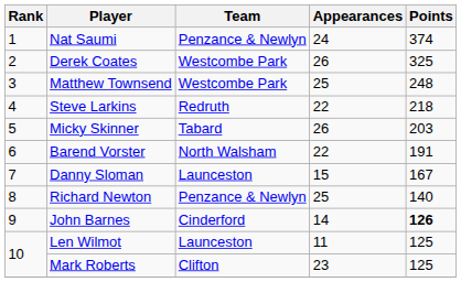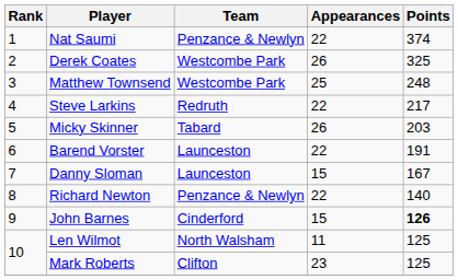Nat Saumi | Appearances: 24 -> 22
Steve Larkins | Points: 218 -> 217
Barend Vorster | Team: North Walsham -> Launceston
Richard Newton | Appearances: 25 -> 22
John Barnes | Appearances: 14 -> 15
Len Wilmot | Team: Launceston -> North Walsham
